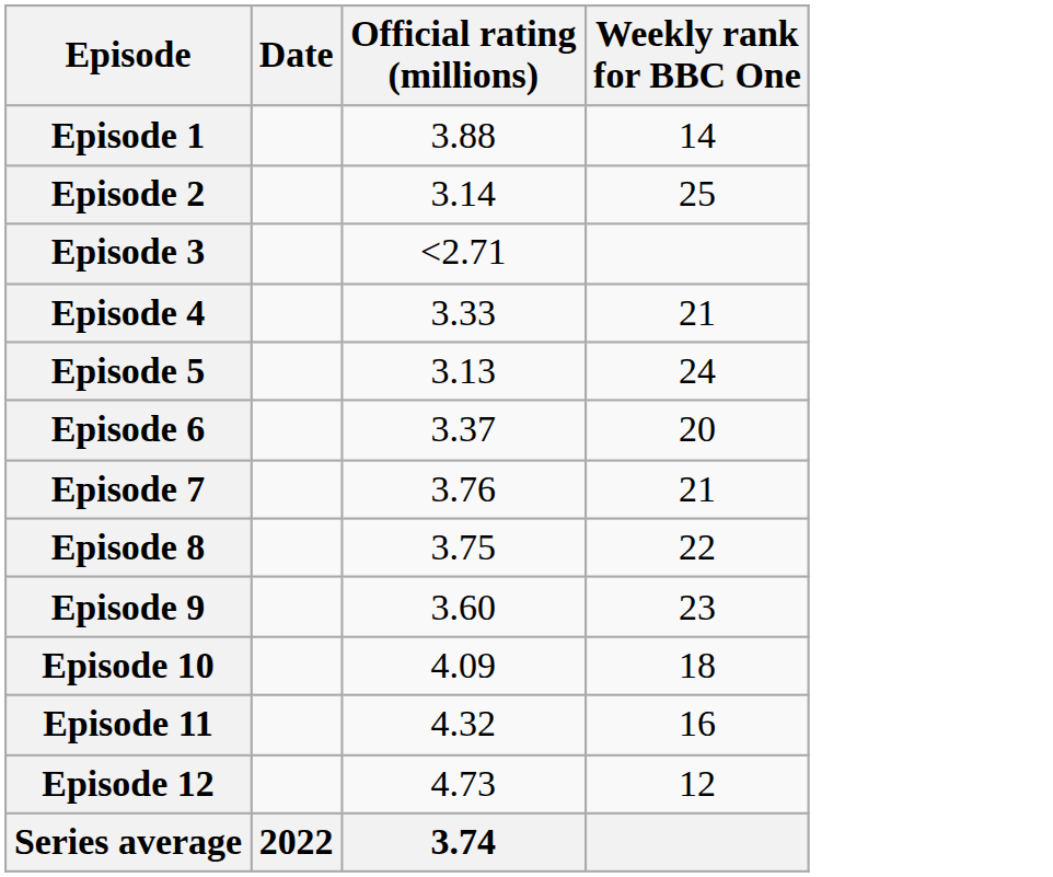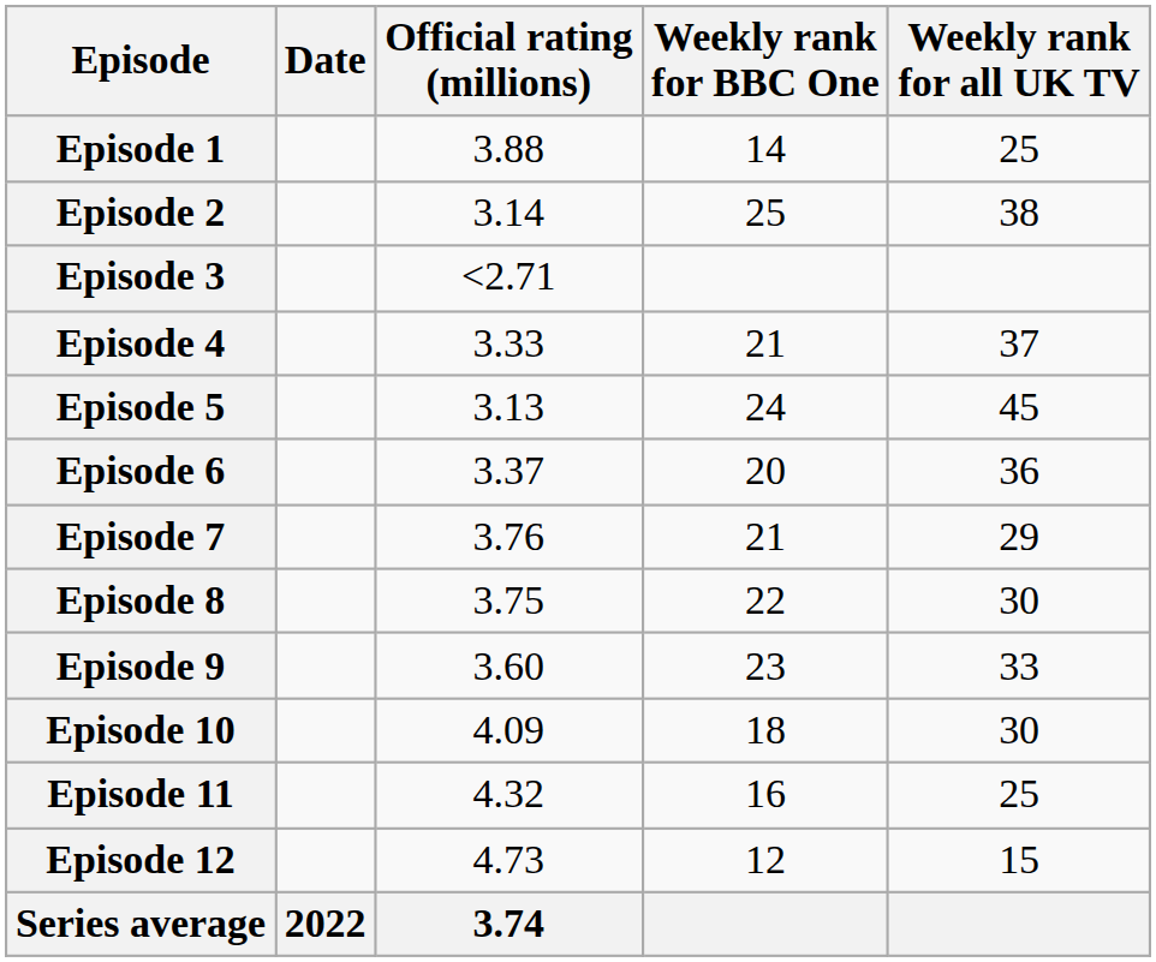+ column: Weekly rank for all UK TV | 25 | 38 | 37 | 45 | 36 | 29 | 30 | 33 | 30 | 25 | 15
